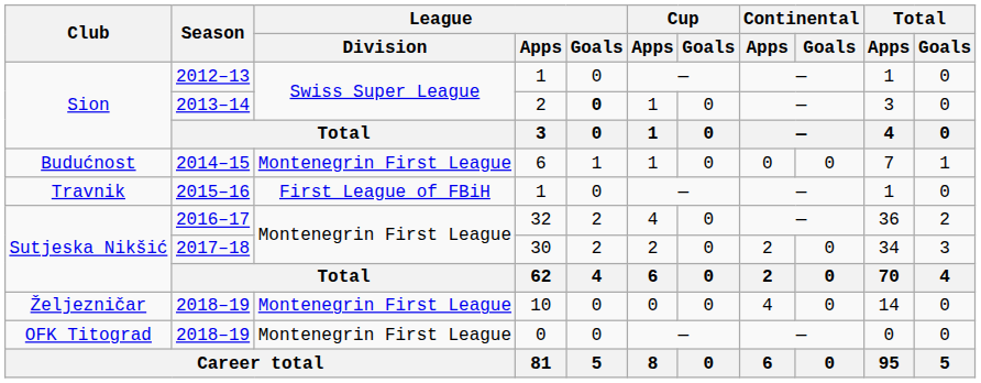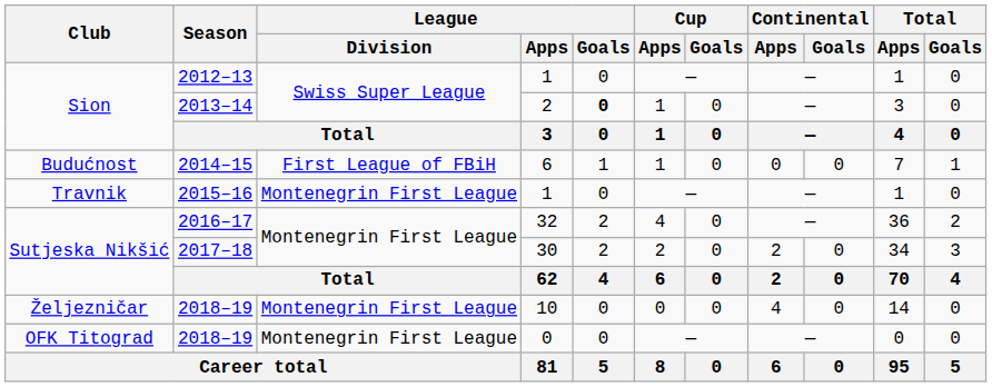2014–15 | League / Division: Montenegrin First League -> First League of FBiH
2015–16 | League / Division: First League of FBiH -> Montenegrin First League
